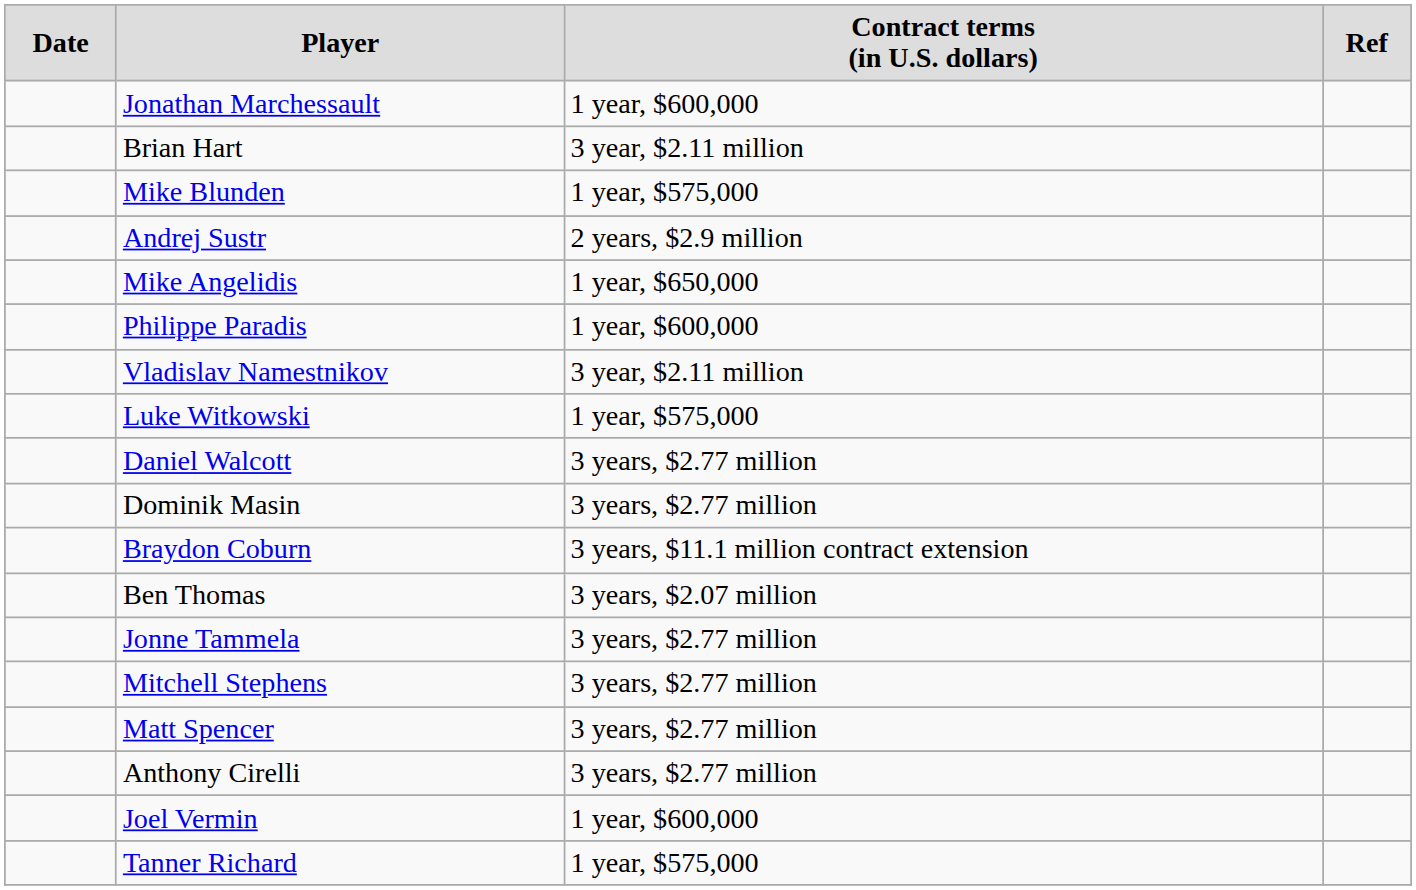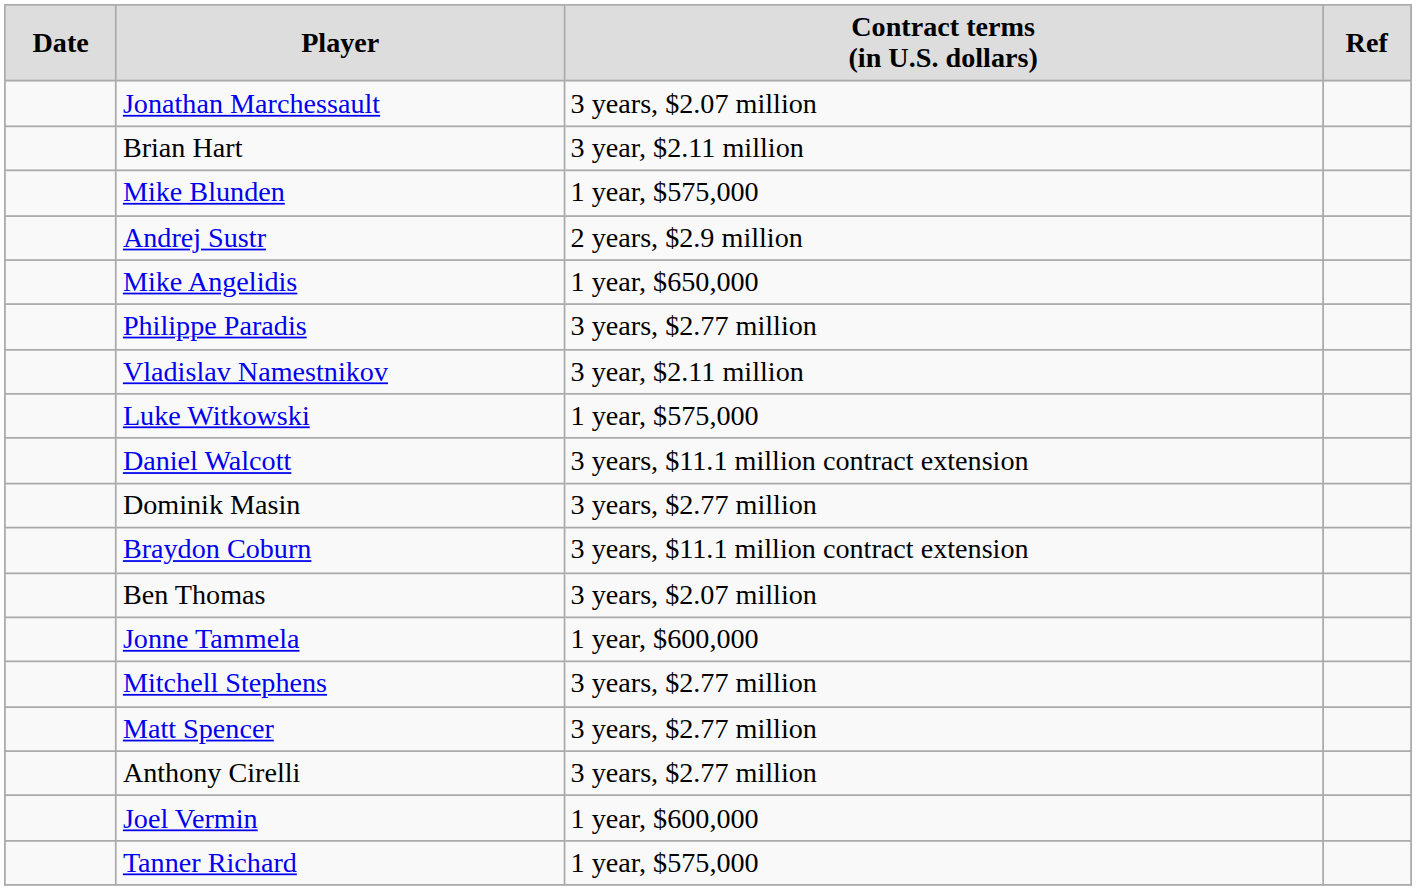Jonathan Marchessault | column 3: 1 year, $600,000 -> 3 years, $2.07 million
Philippe Paradis | column 3: 1 year, $600,000 -> 3 years, $2.77 million
Daniel Walcott | column 3: 3 years, $2.77 million -> 3 years, $11.1 million contract extension
Jonne Tammela | column 3: 3 years, $2.77 million -> 1 year, $600,000
